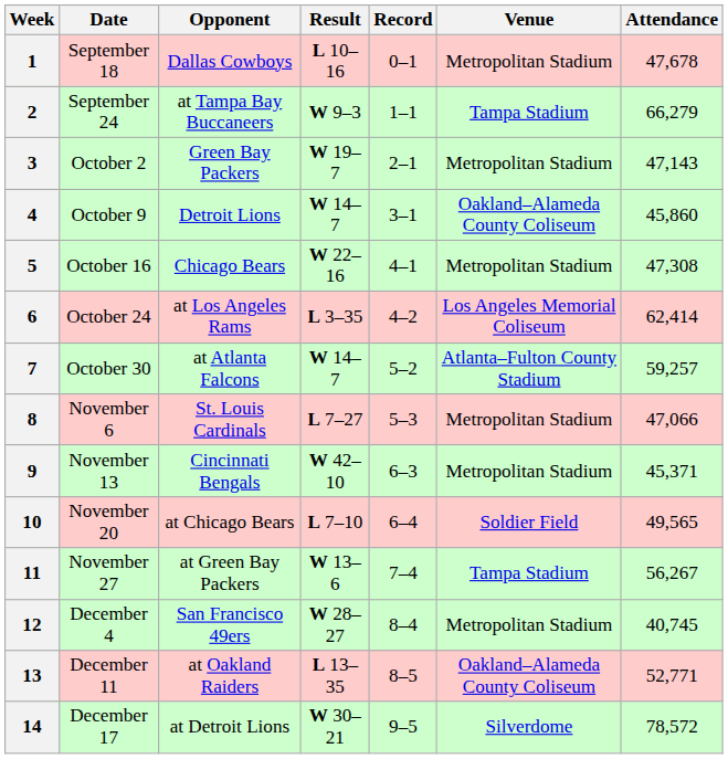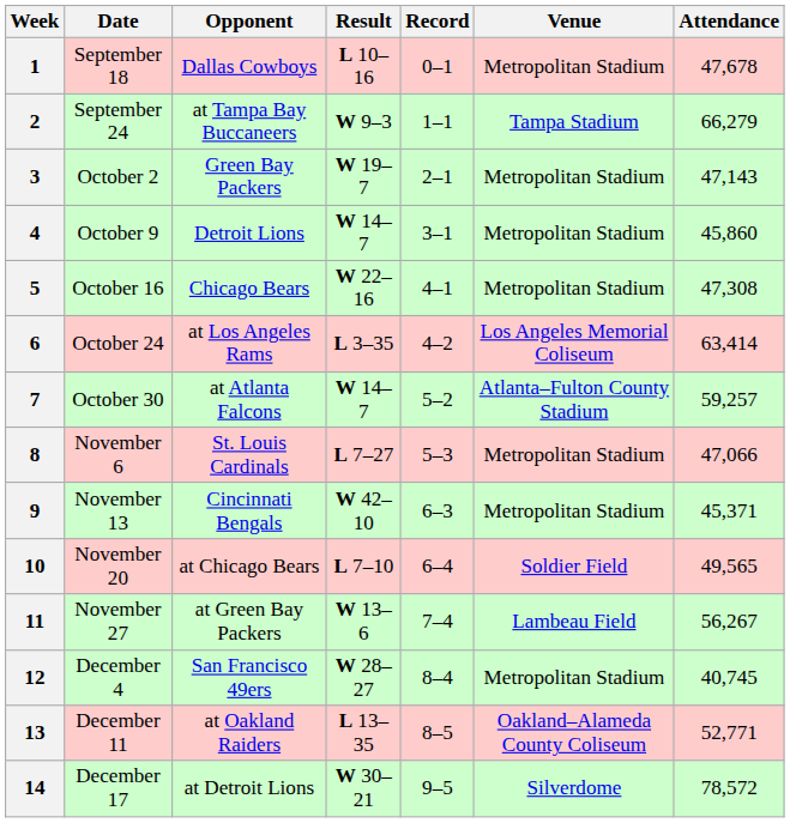4 | Venue: Oakland–Alameda County Coliseum -> Metropolitan Stadium
6 | Attendance: 62,414 -> 63,414
11 | Venue: Tampa Stadium -> Lambeau Field
